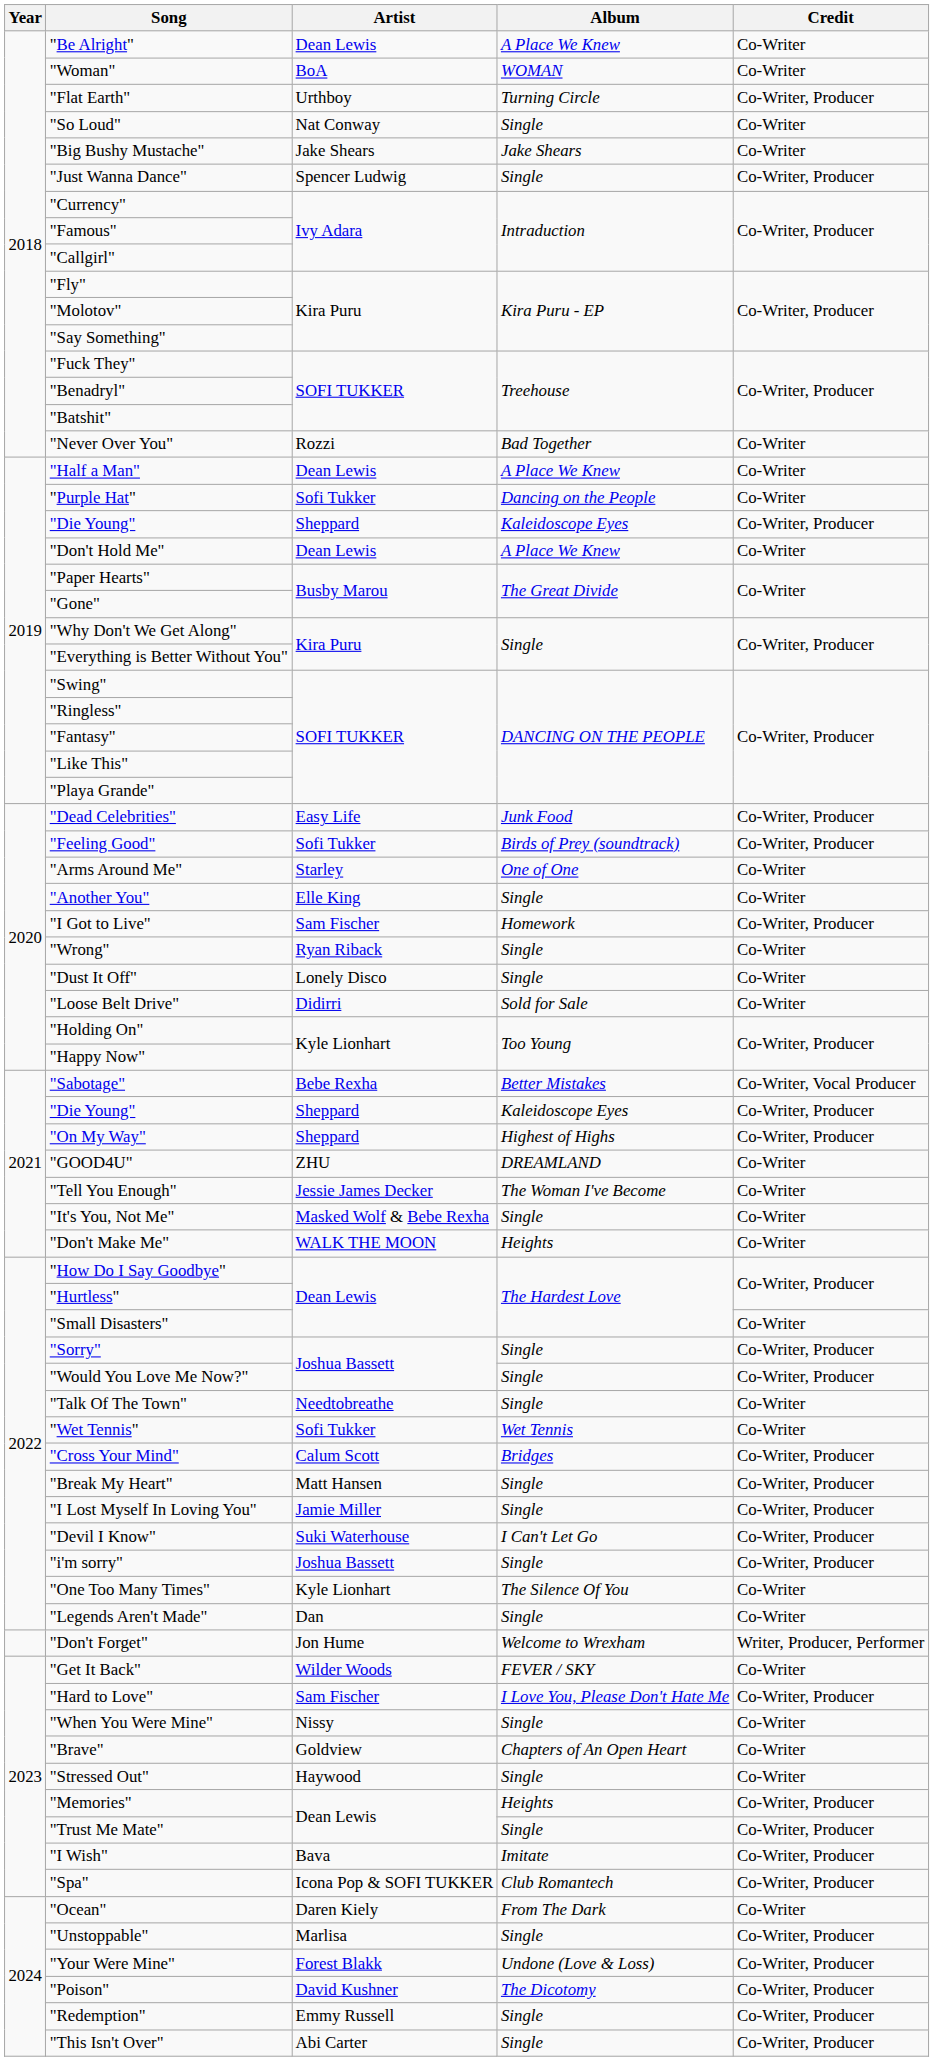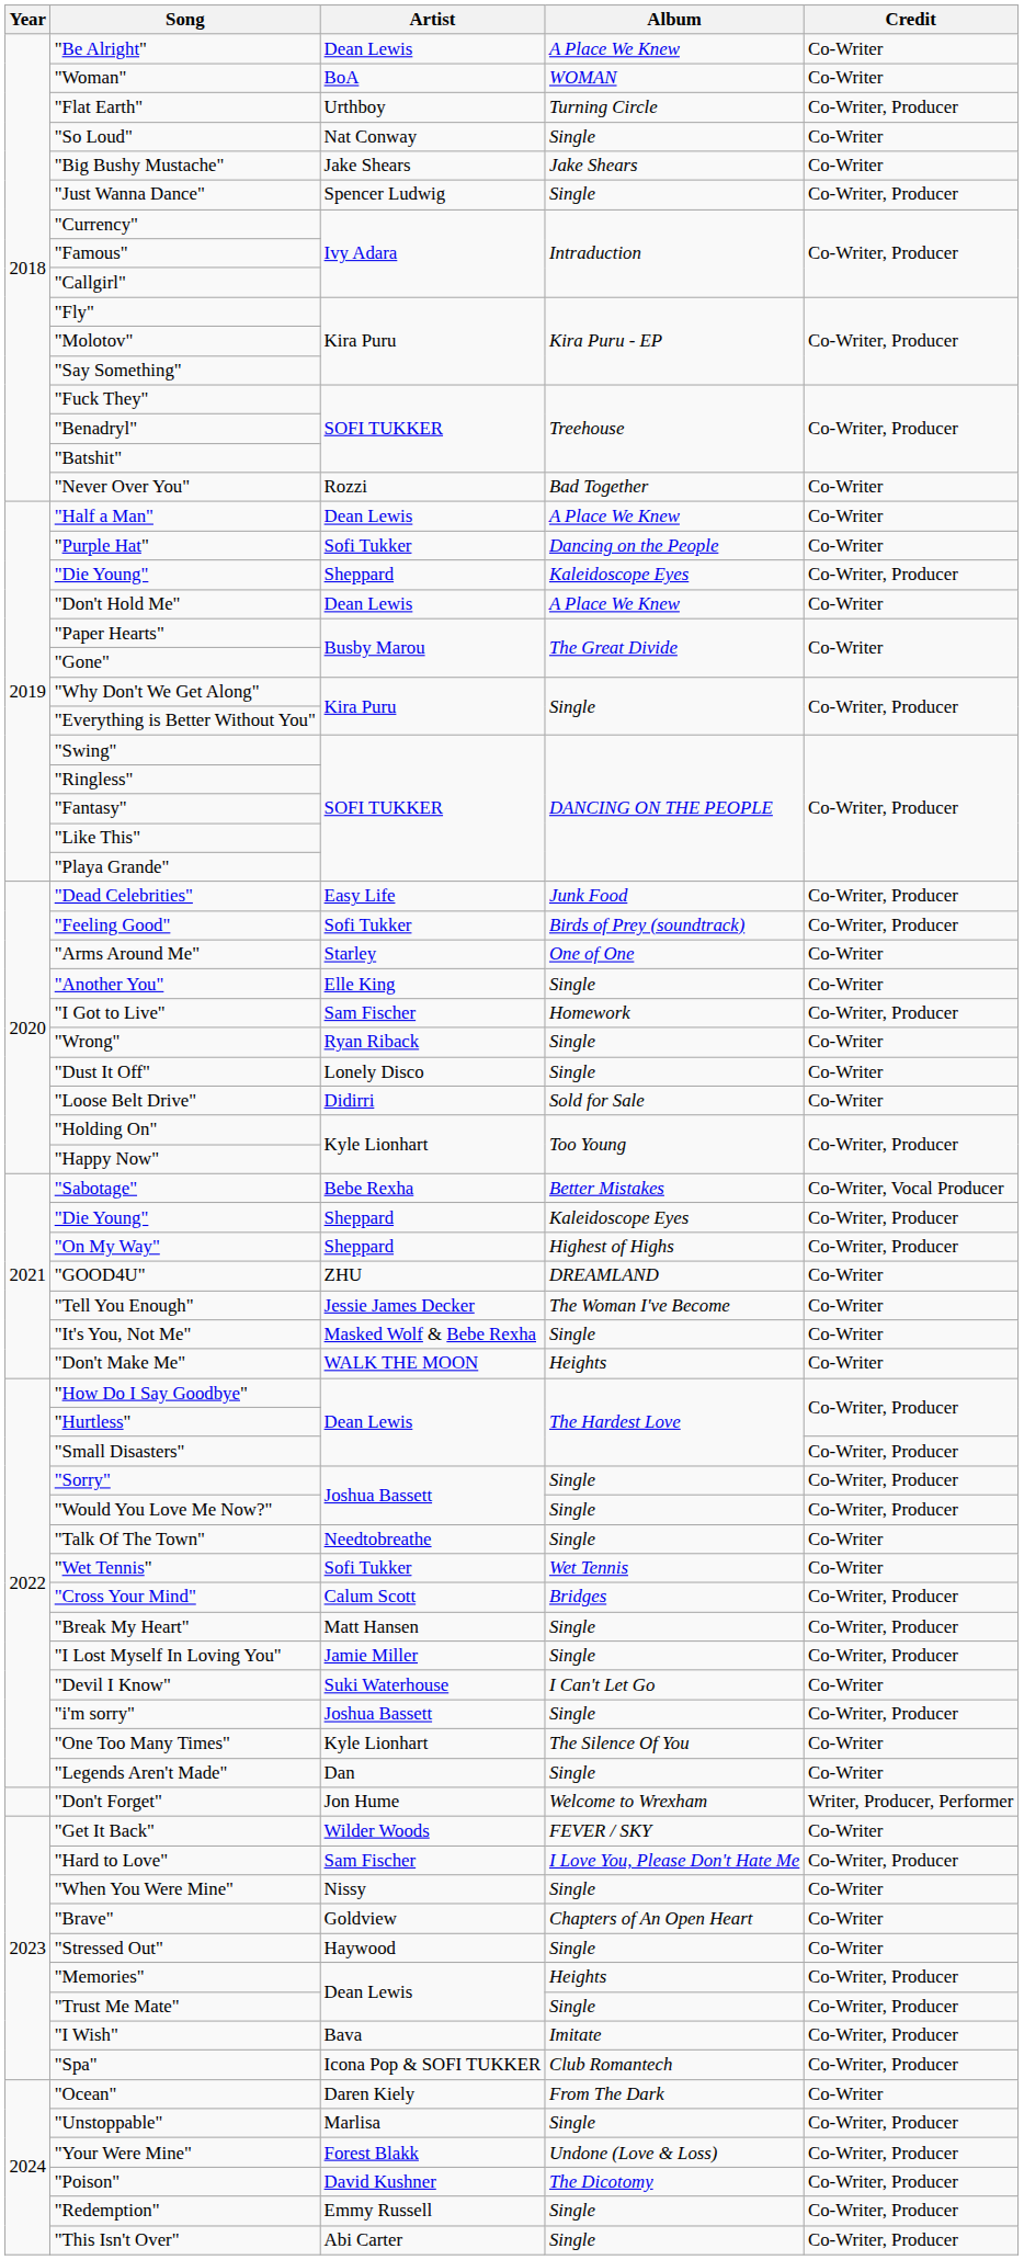"Small Disasters" | Credit: Co-Writer -> Co-Writer, Producer
"Devil I Know" | Credit: Co-Writer, Producer -> Co-Writer
